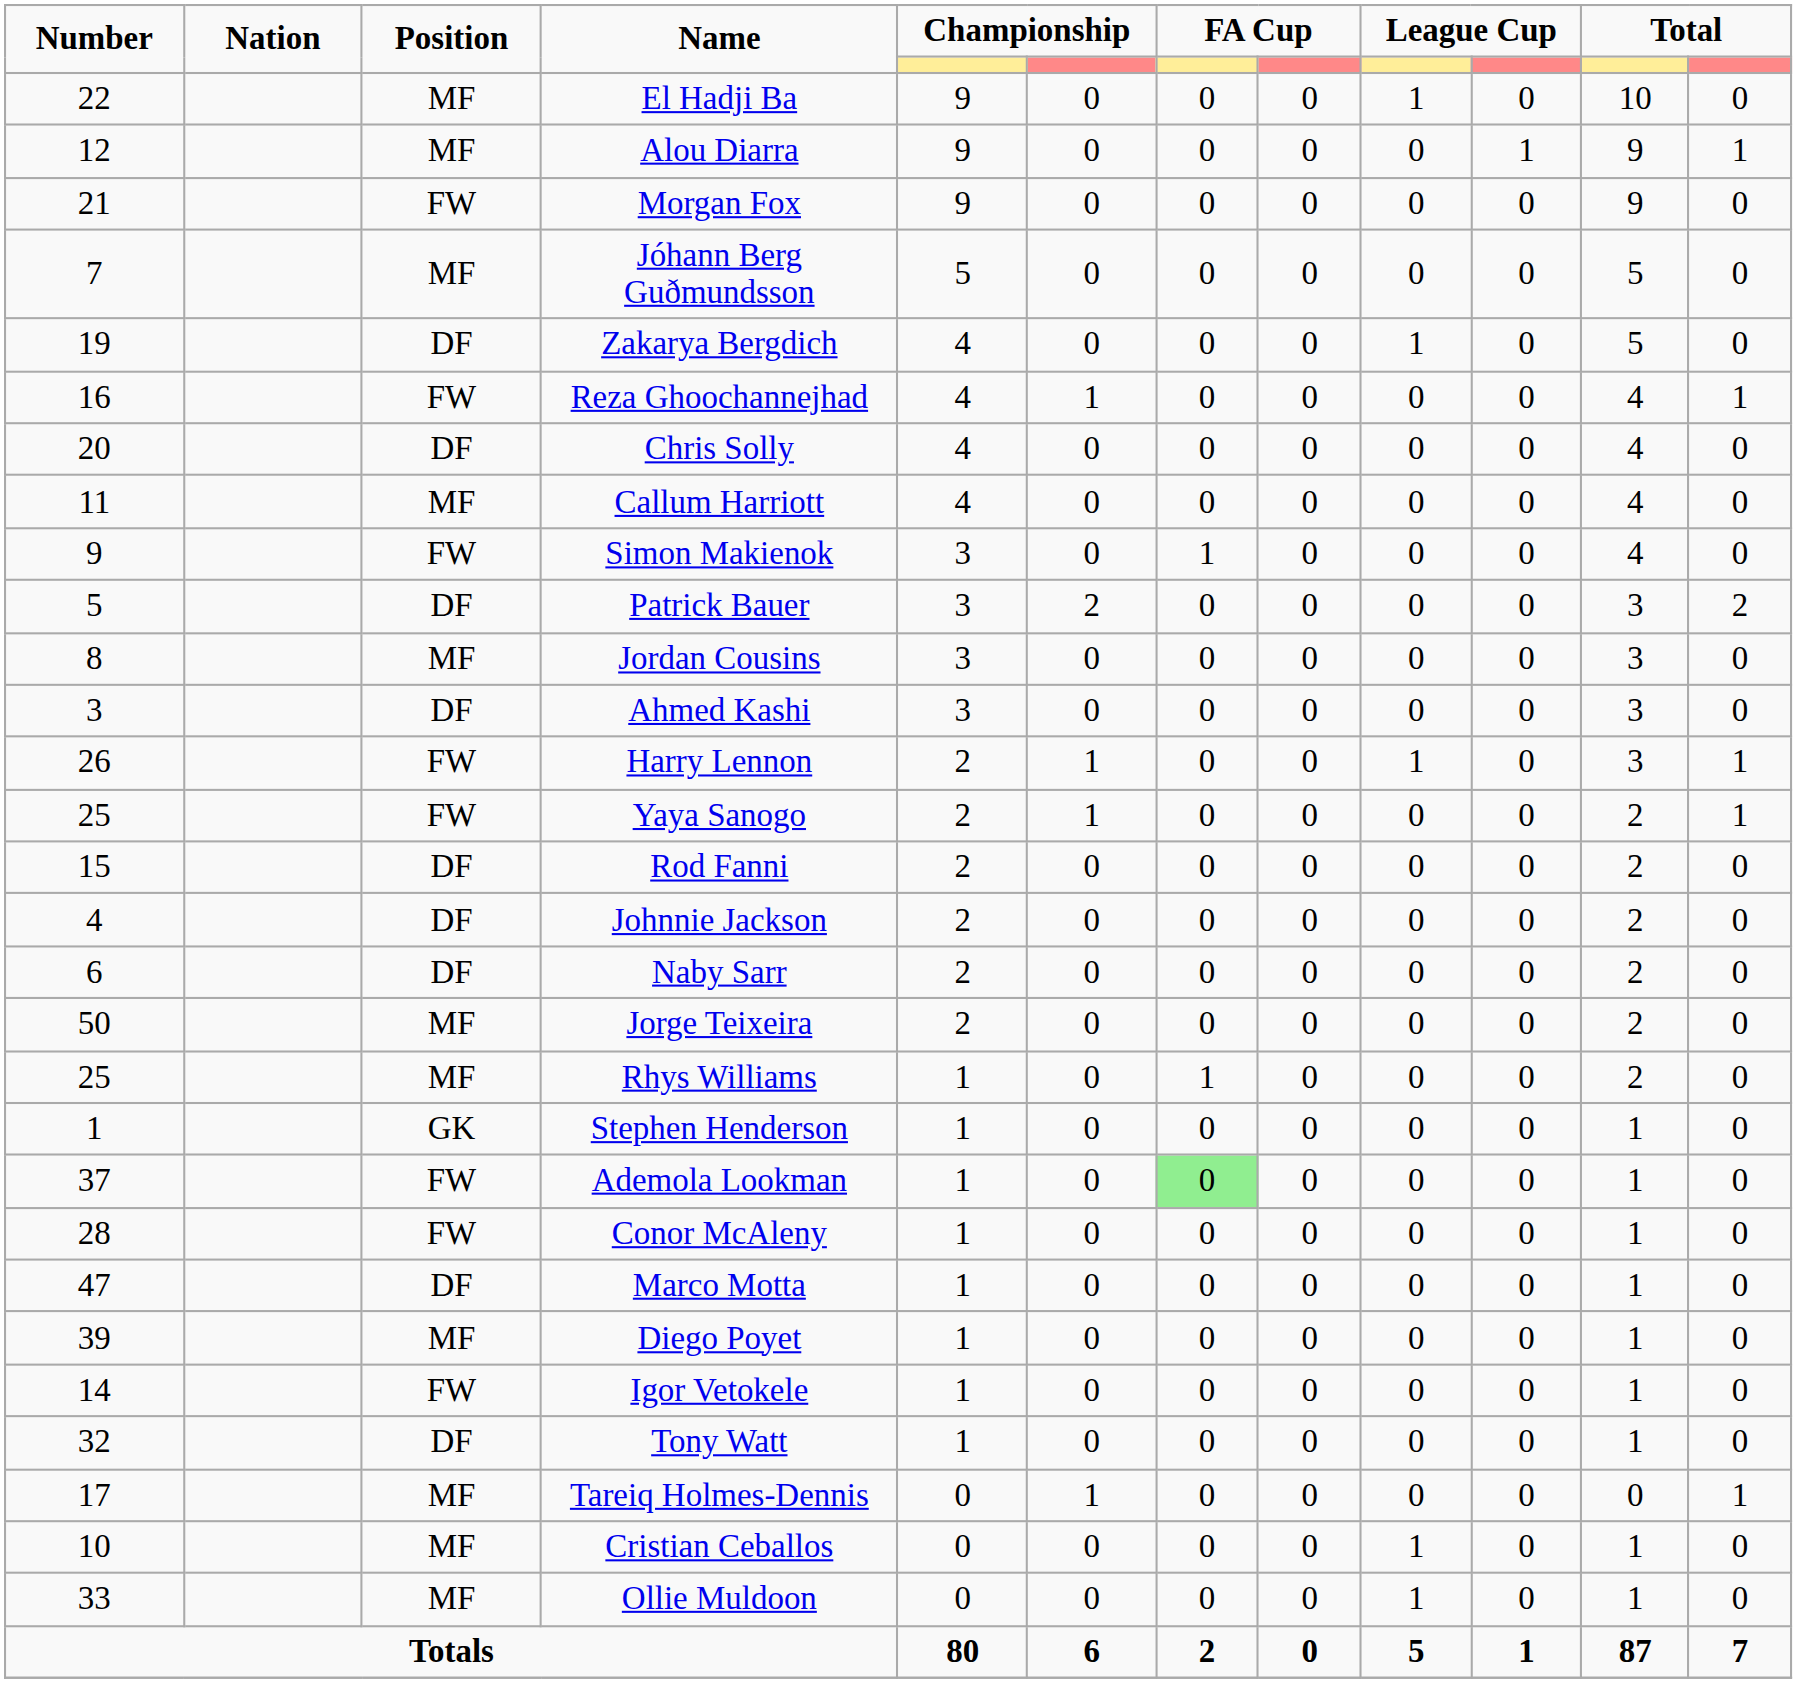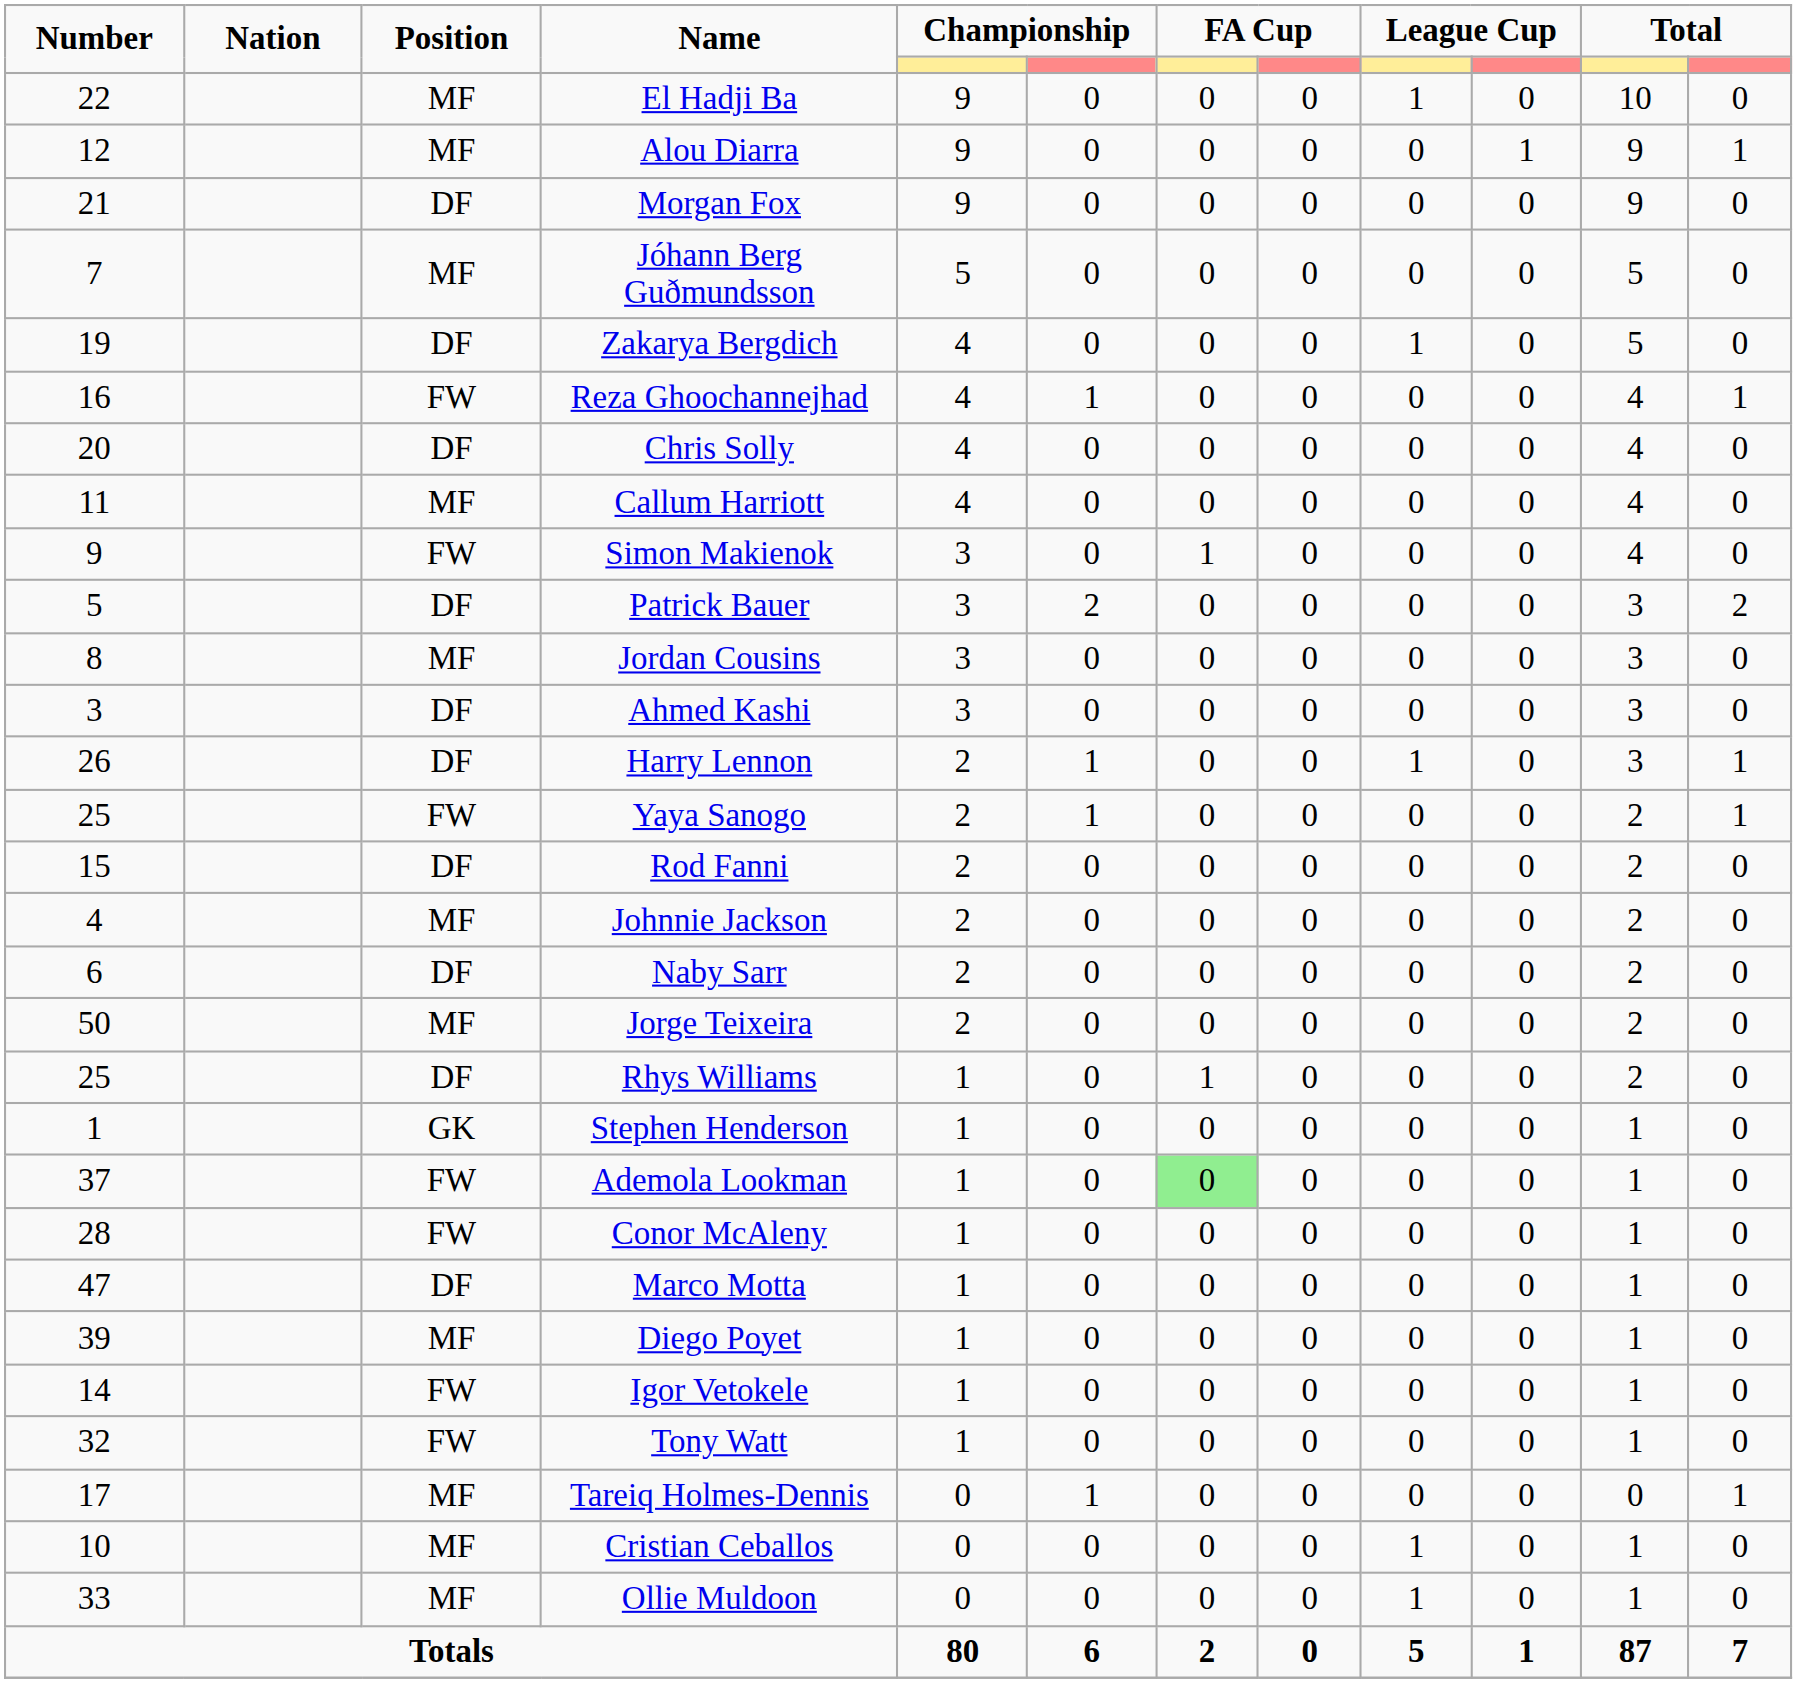Morgan Fox | Position: FW -> DF
Harry Lennon | Position: FW -> DF
Johnnie Jackson | Position: DF -> MF
Rhys Williams | Position: MF -> DF
Tony Watt | Position: DF -> FW
